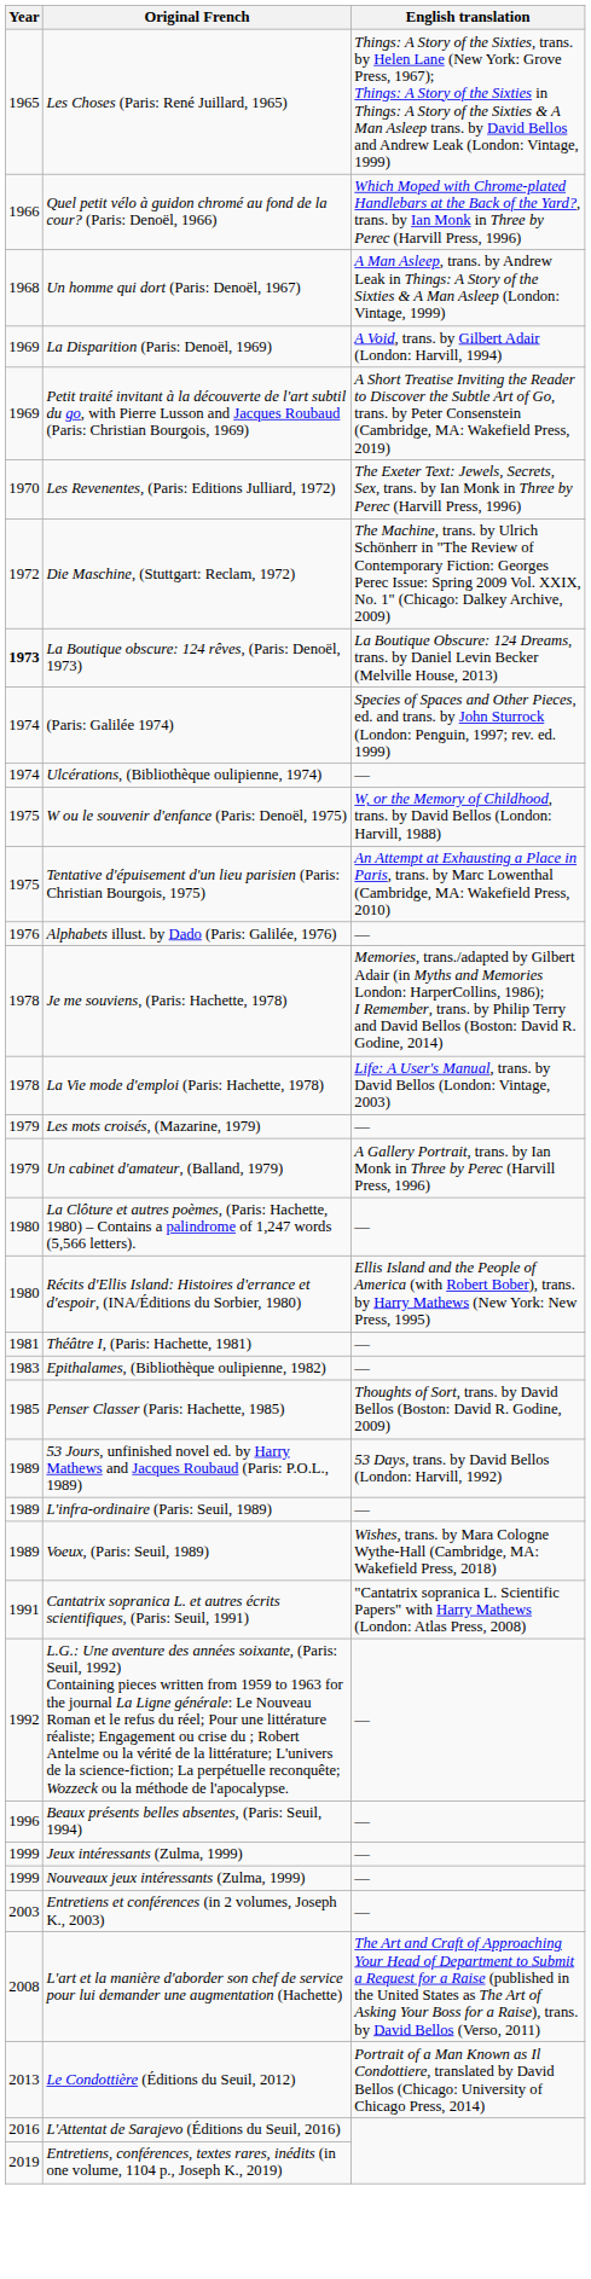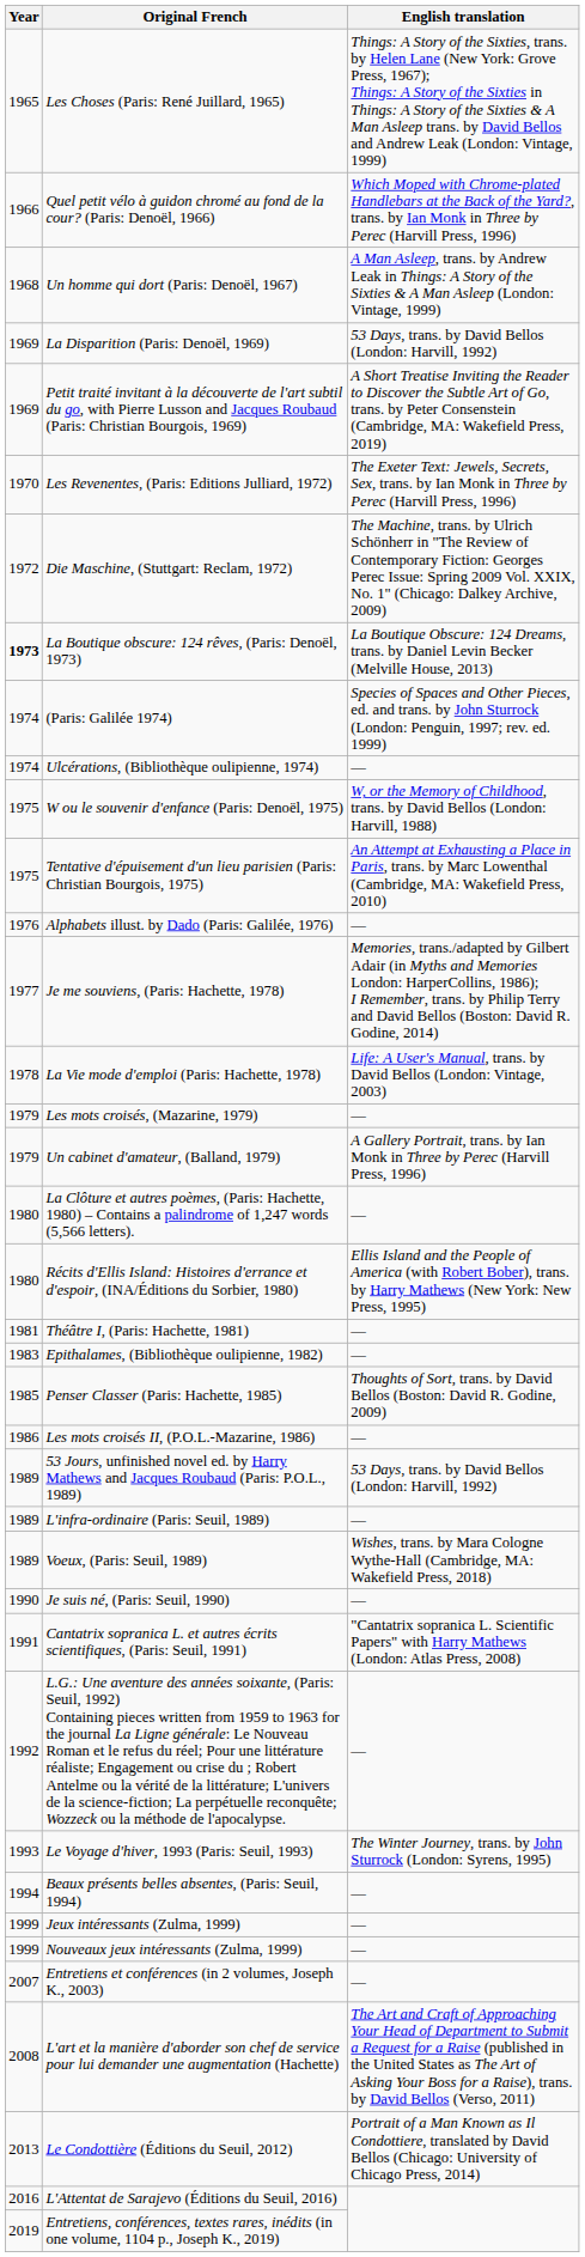La Disparition (Paris: Denoël, 1969) | English translation: A Void, trans. by Gilbert Adair (London: Harvill, 1994) -> 53 Days, trans. by David Bellos (London: Harvill, 1992)
Je me souviens, (Paris: Hachette, 1978) | Year: 1978 -> 1977
+ row: 1986 | Les mots croisés II, (P.O.L.-Mazarine, 1986) | —
+ row: 1990 | Je suis né, (Paris: Seuil, 1990) | —
+ row: 1993 | Le Voyage d'hiver, 1993 (Paris: Seuil, 1993) | The Winter Journey, trans. by John Sturrock (London: Syrens, 1995)
Beaux présents belles absentes, (Paris: Seuil, 1994) | Year: 1996 -> 1994
Entretiens et conférences (in 2 volumes, Joseph K., 2003) | Year: 2003 -> 2007
